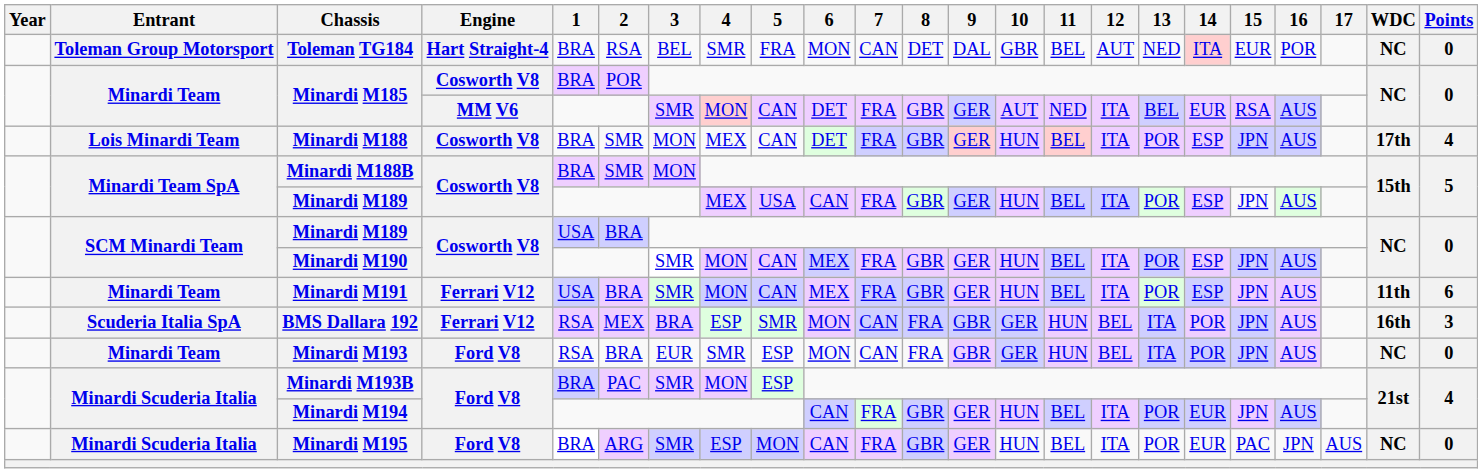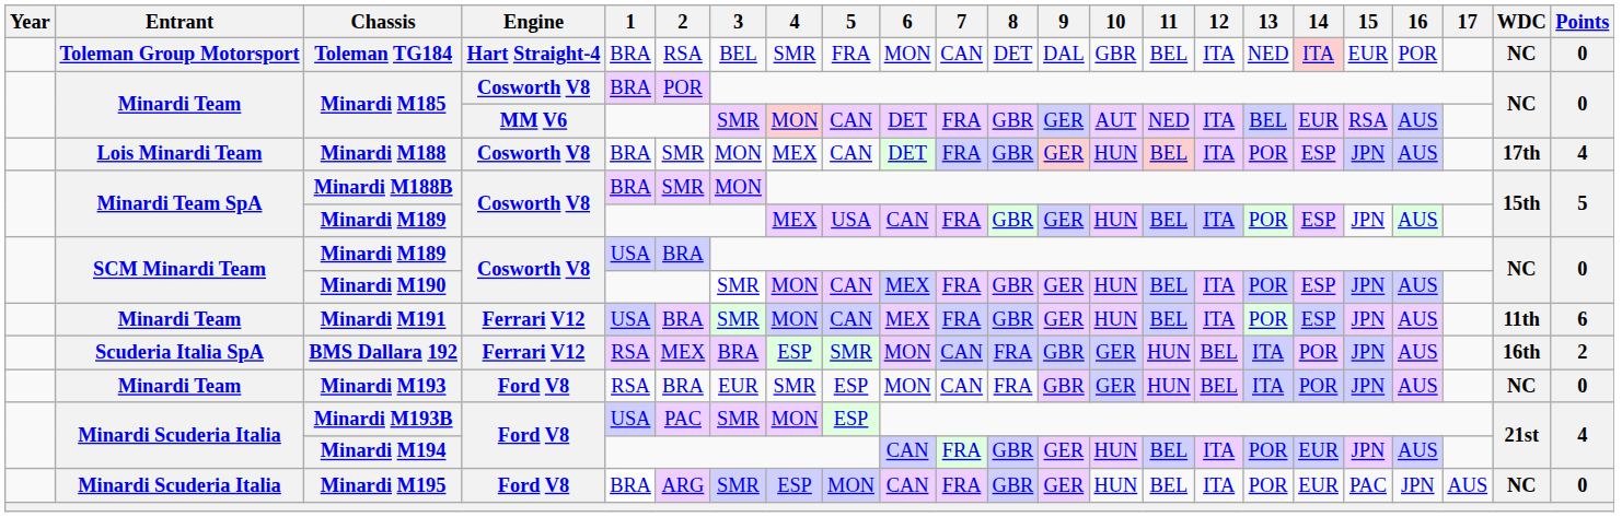Toleman TG184 | 12: AUT -> ITA
BMS Dallara 192 | Points: 3 -> 2
Minardi M193B | 1: BRA -> USA
